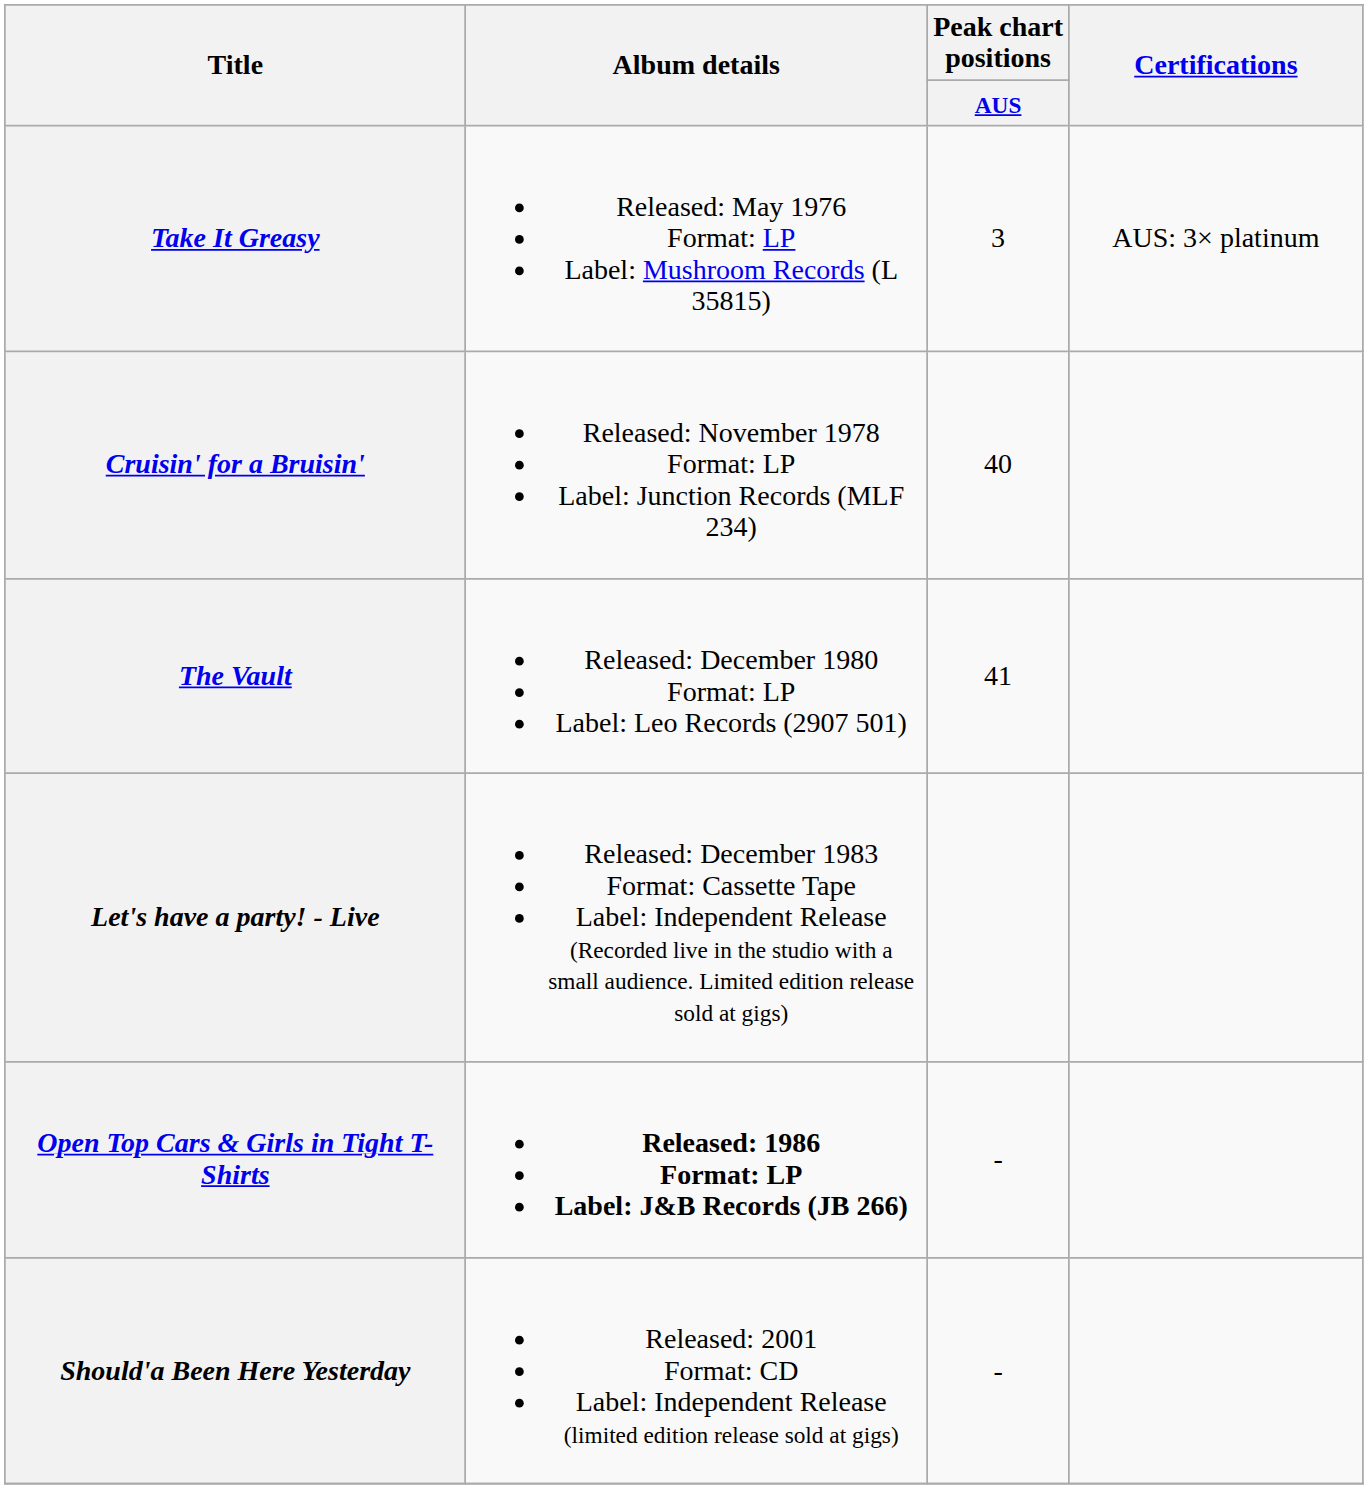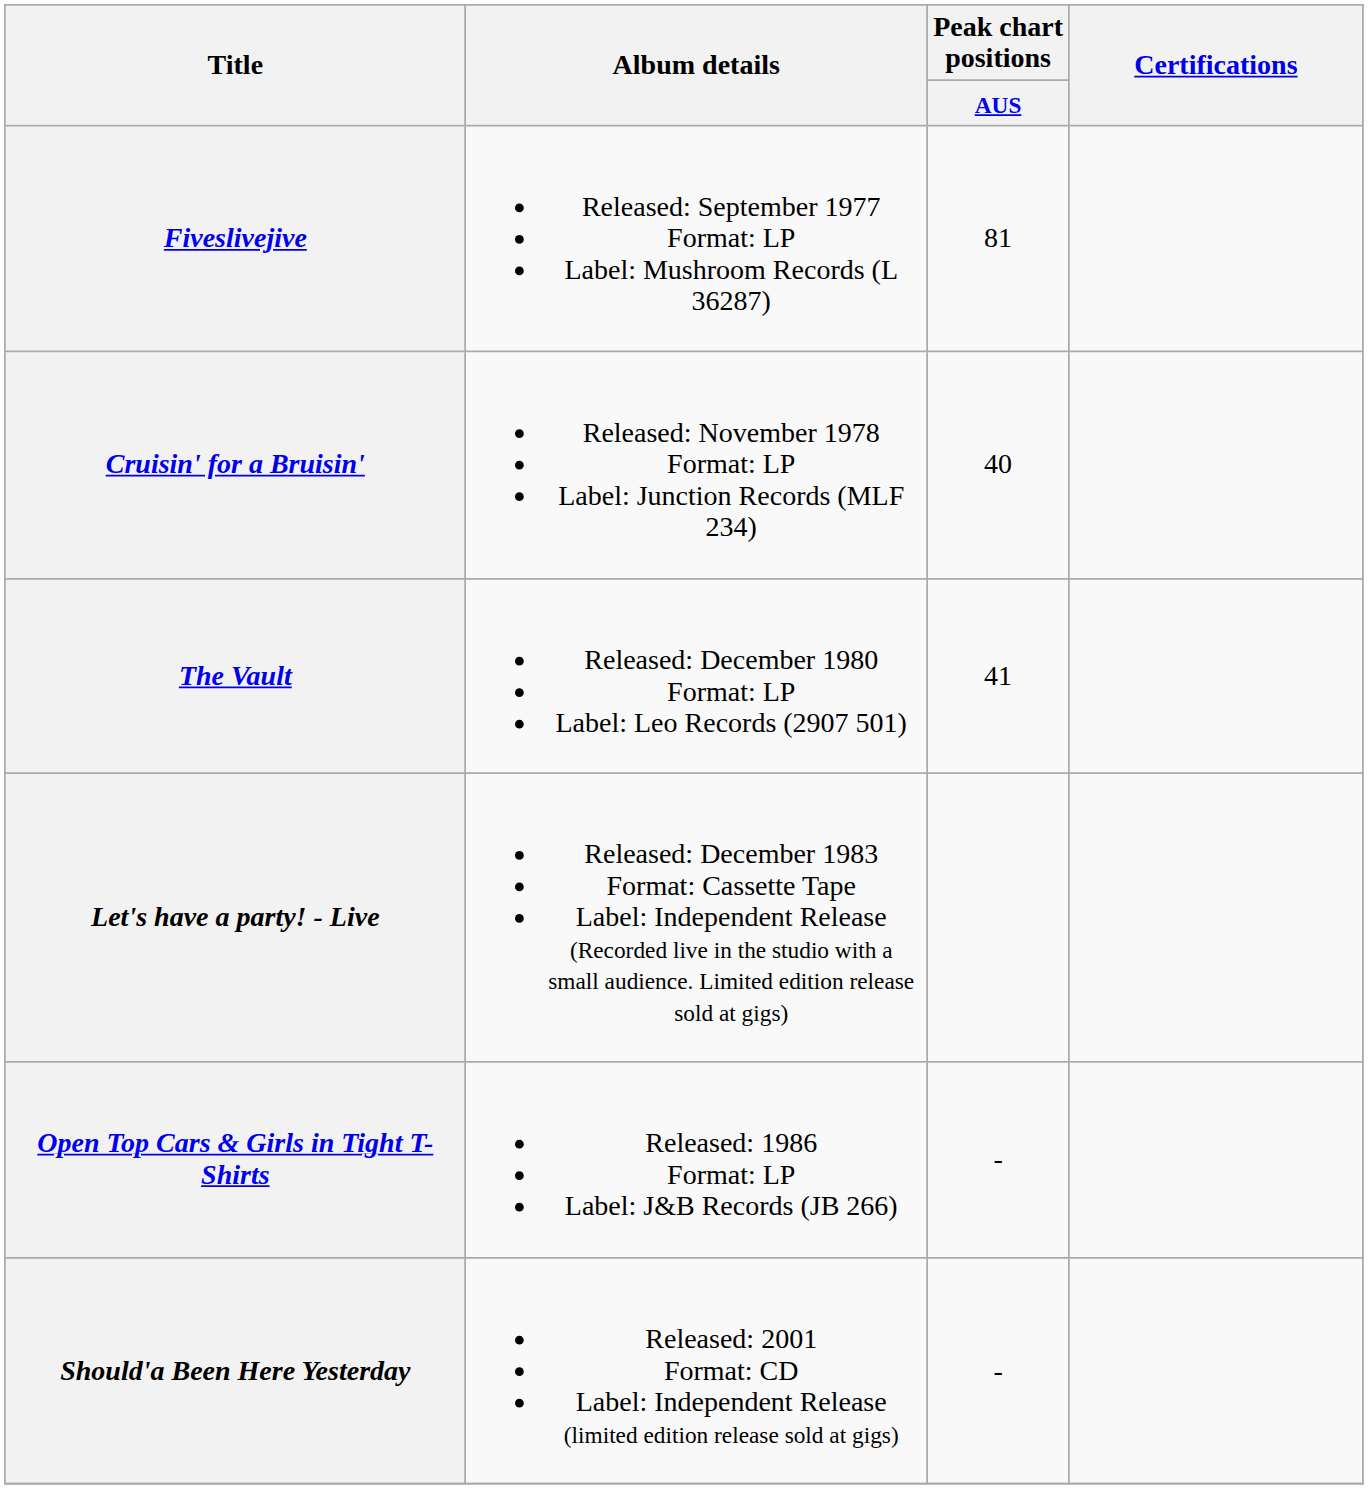- row: Take It Greasy | Released: May 1976 Format: LP Label: Mushroom Records (L 35815) | 3 | AUS: 3× platinum
+ row: Fiveslivejive | Released: September 1977 Format: LP Label: Mushroom Records (L 36287) | 81
Open Top Cars & Girls in Tight T-Shirts | Album details: bold -> normal
